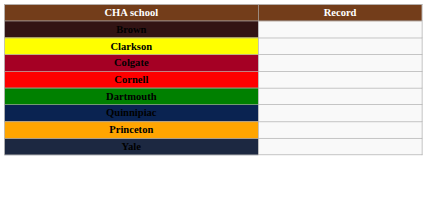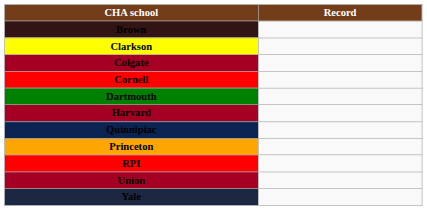+ row: Harvard
+ row: RPI
+ row: Union
